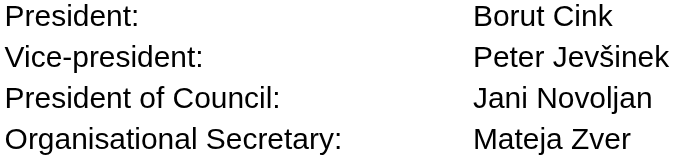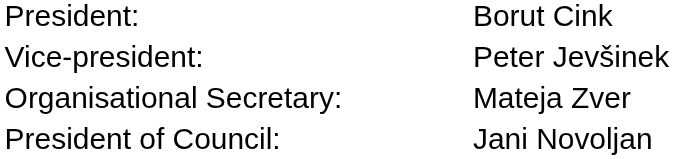rows swapped: Organisational Secretary: <-> President of Council:
